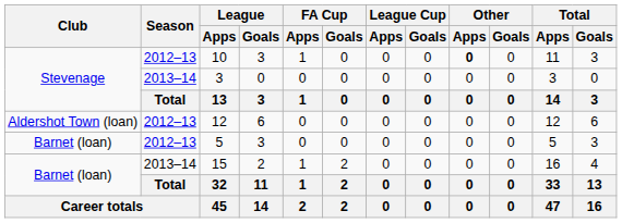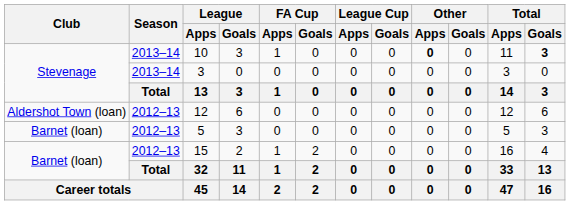10 | Season: 2012–13 -> 2013–14
10 | Total / Goals: normal -> bold
15 | Season: 2013–14 -> 2012–13
